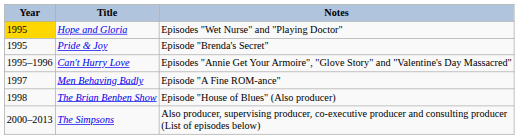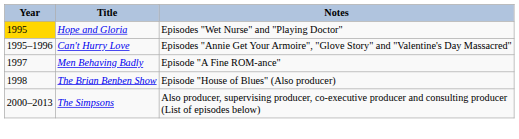- row: 1995 | Pride & Joy | Episode "Brenda's Secret"
